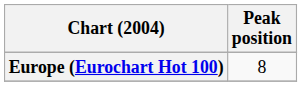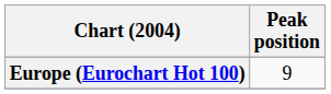Europe (Eurochart Hot 100) | Peak position: 8 -> 9
